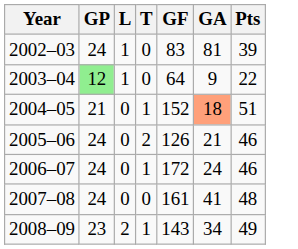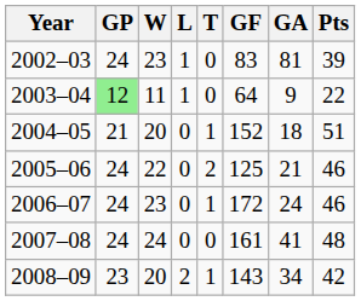+ column: W | 23 | 11 | 20 | 22 | 23 | 24 | 20
2004–05 | GA: lightsalmon background -> no background
2005–06 | GF: 126 -> 125
2008–09 | Pts: 49 -> 42
